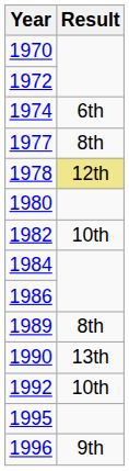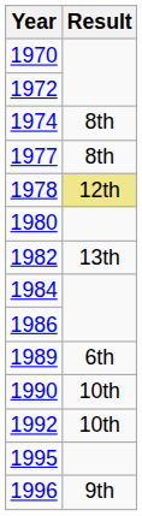1974 | Result: 6th -> 8th
1982 | Result: 10th -> 13th
1989 | Result: 8th -> 6th
1990 | Result: 13th -> 10th
